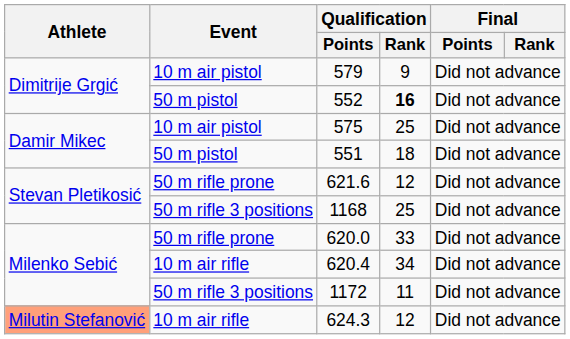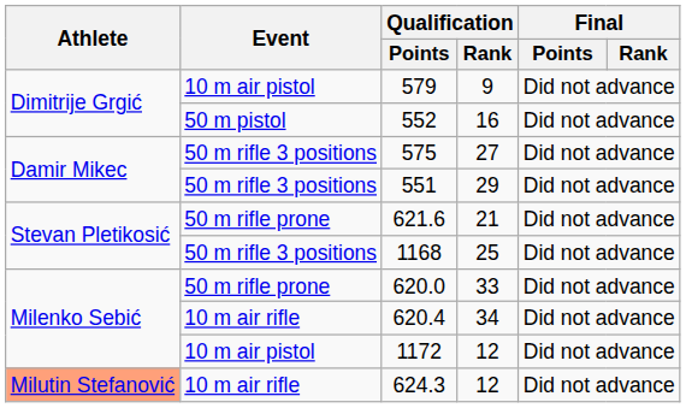552 | Qualification / Rank: bold -> normal
575 | Event: 10 m air pistol -> 50 m rifle 3 positions
575 | Qualification / Rank: 25 -> 27
551 | Event: 50 m pistol -> 50 m rifle 3 positions
551 | Qualification / Rank: 18 -> 29
621.6 | Qualification / Rank: 12 -> 21
1172 | Event: 50 m rifle 3 positions -> 10 m air pistol
1172 | Qualification / Rank: 11 -> 12
